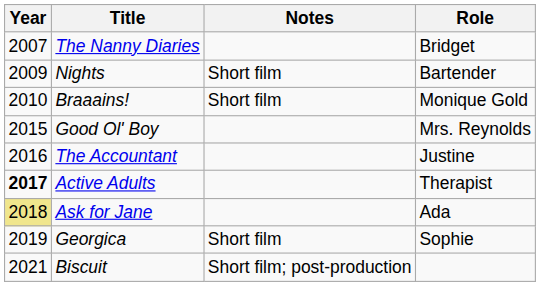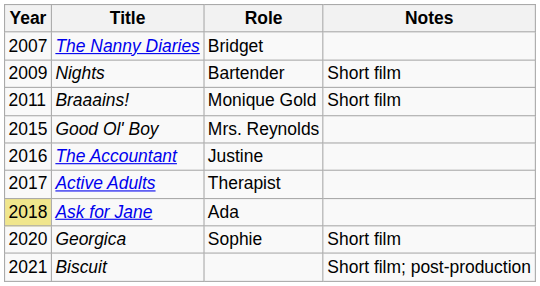columns swapped: Role <-> Notes
Braaains! | Year: 2010 -> 2011
Active Adults | Year: bold -> normal
Georgica | Year: 2019 -> 2020
